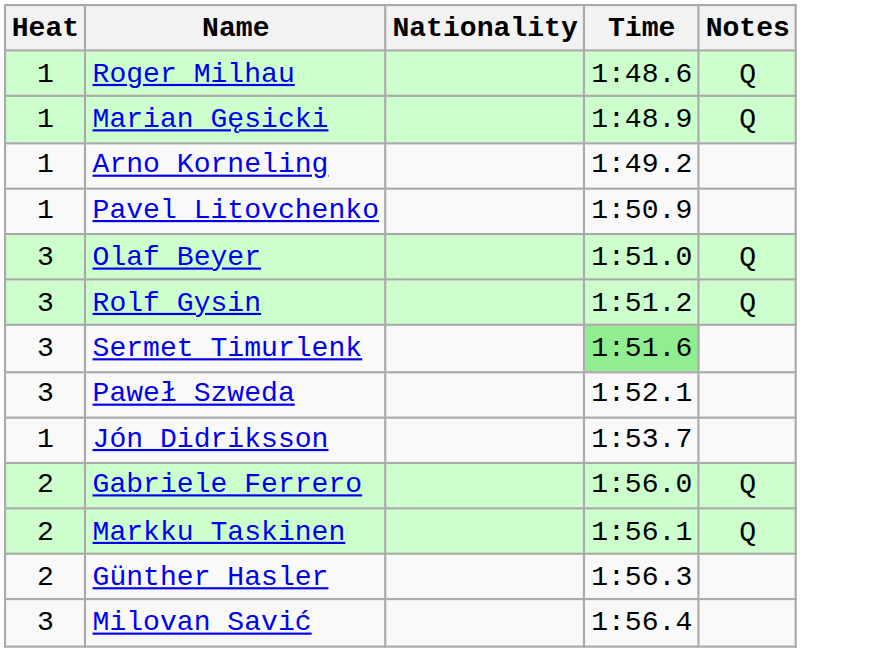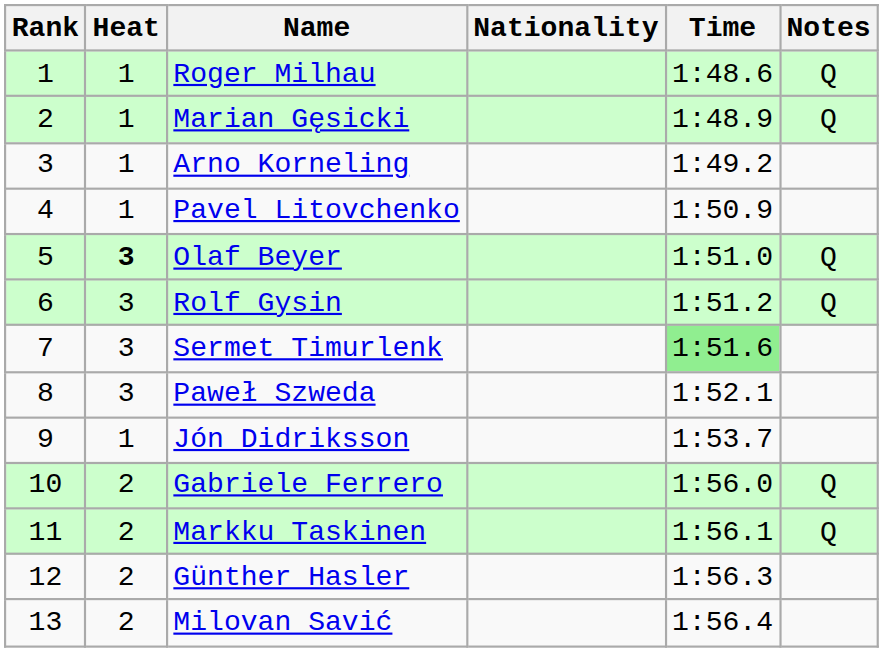+ column: Rank | 1 | 2 | 3 | 4 | 5 | 6 | 7 | 8 | 9 | 10 | 11 | 12 | 13
Olaf Beyer | Heat: normal -> bold
Milovan Savić | Heat: 3 -> 2
